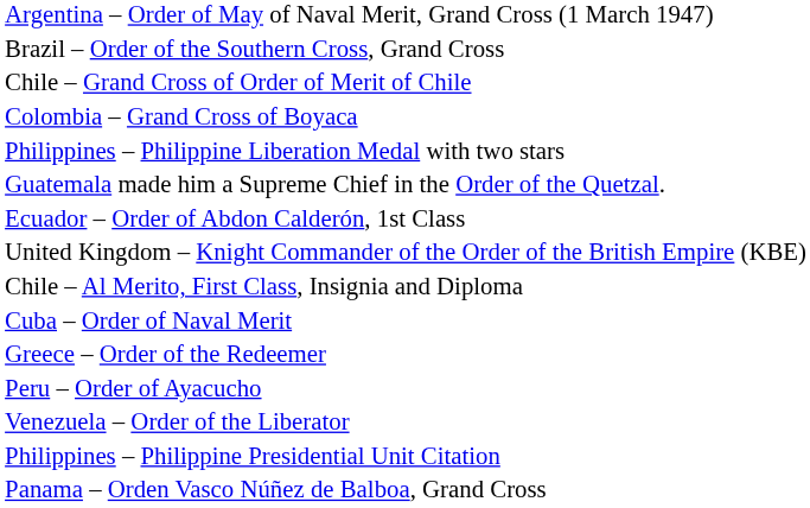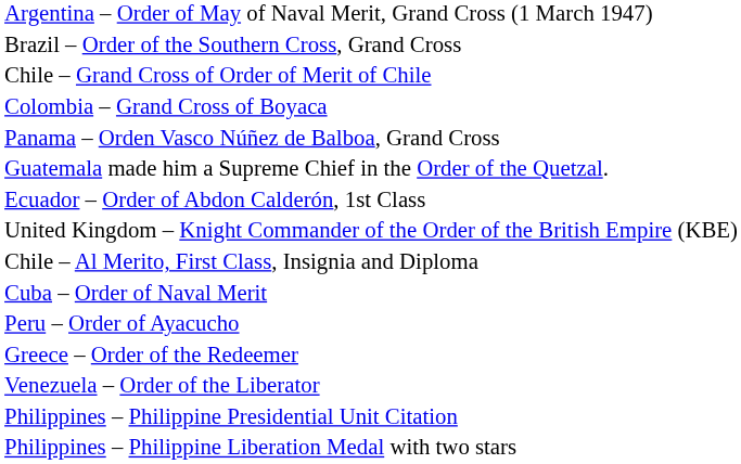rows swapped: Panama – Orden Vasco Núñez de Balboa, Grand Cross <-> Philippines – Philippine Liberation Medal with two stars
rows swapped: Greece – Order of the Redeemer <-> Peru – Order of Ayacucho
